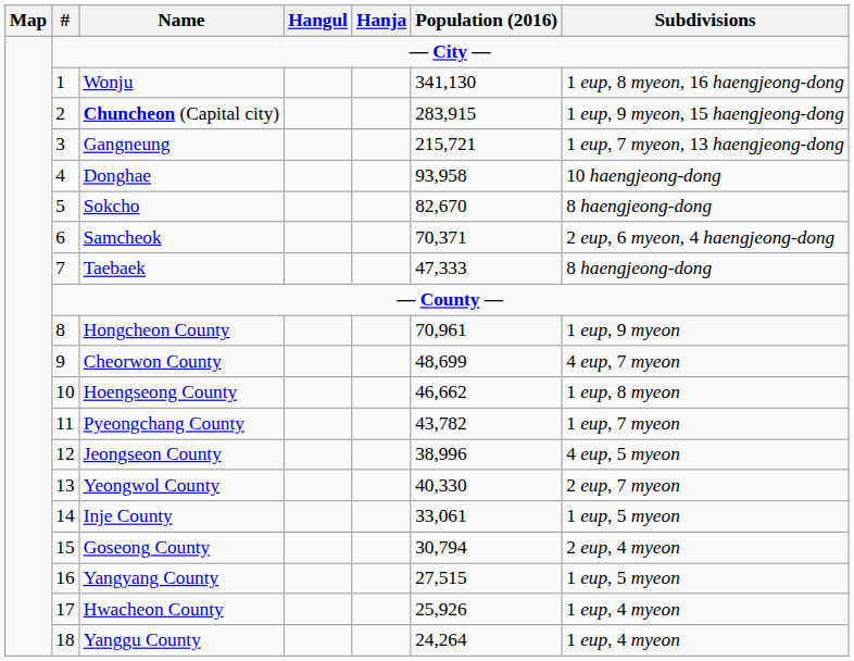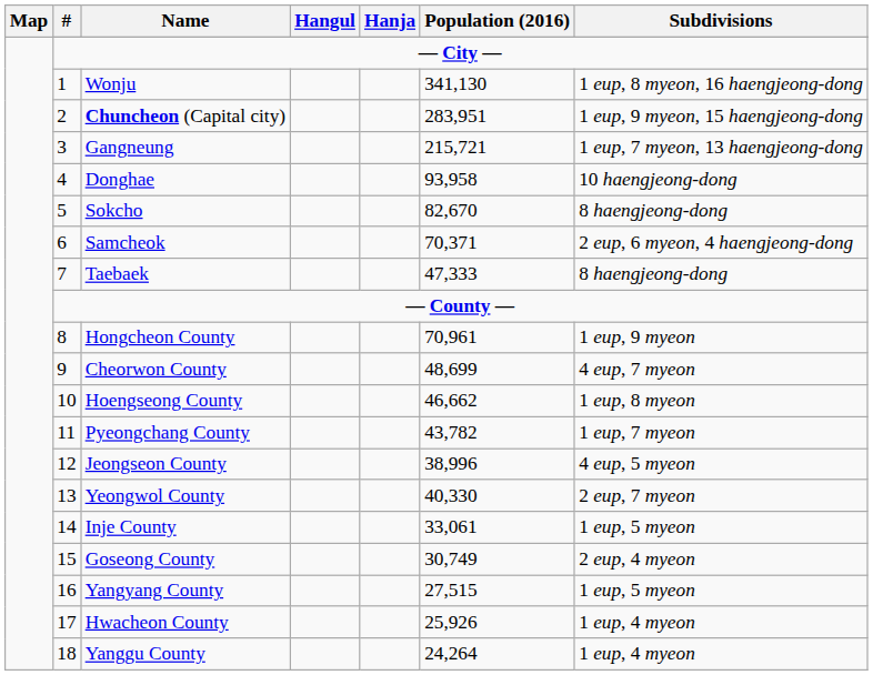Chuncheon (Capital city) | Population (2016): 283,915 -> 283,951
Goseong County | Population (2016): 30,794 -> 30,749
